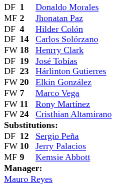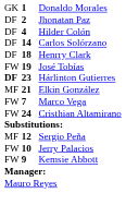Donaldo Morales | column 1: DF -> GK
Jhonatan Paz | column 1: MF -> DF
Henrry Clark | column 1: FW -> DF
José Tobías | column 1: DF -> FW
Hárlinton Gutierres | column 1: normal -> bold
Elkin González | column 1: FW -> MF
Elkin González | column 2: 20 -> 21
- row: FW | 11 | Rony Martínez
Sergio Peña | column 1: DF -> MF
Kemsie Abbott | column 1: MF -> FW
